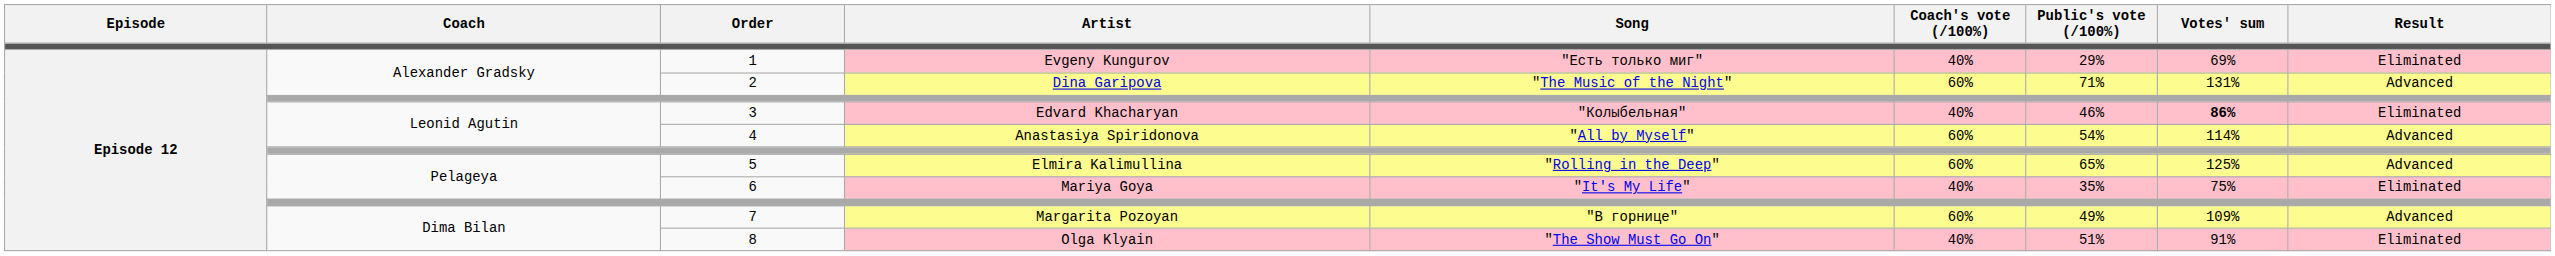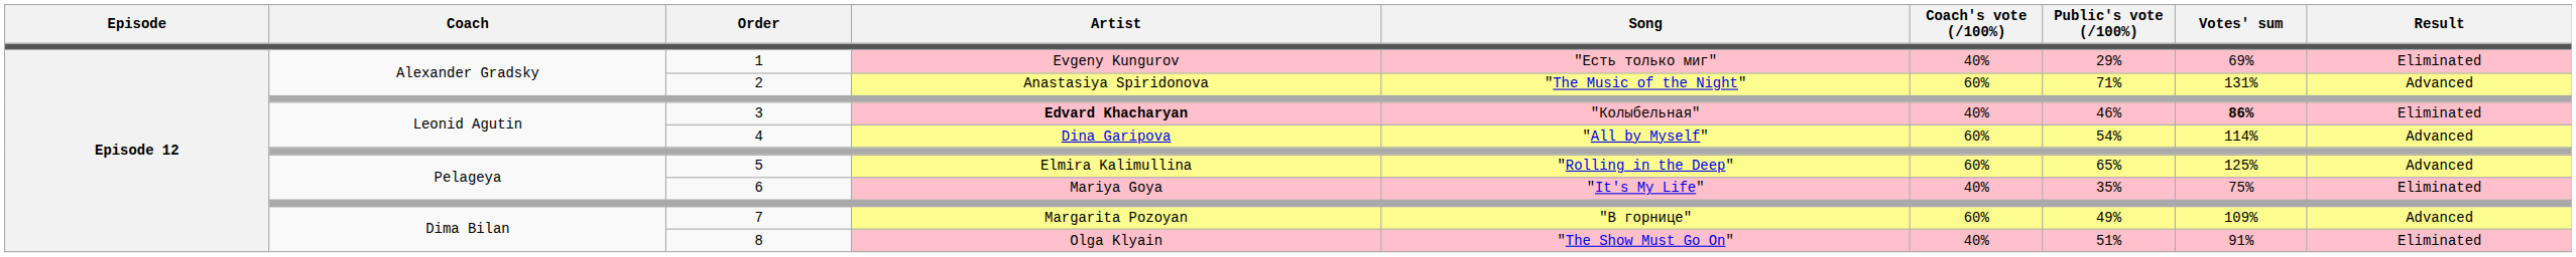2 | Artist: Dina Garipova -> Anastasiya Spiridonova
3 | Artist: normal -> bold
4 | Artist: Anastasiya Spiridonova -> Dina Garipova
